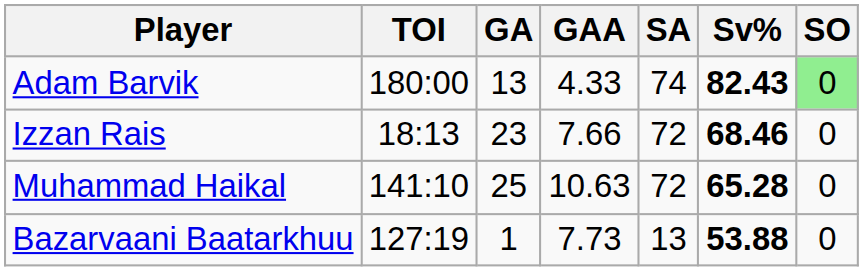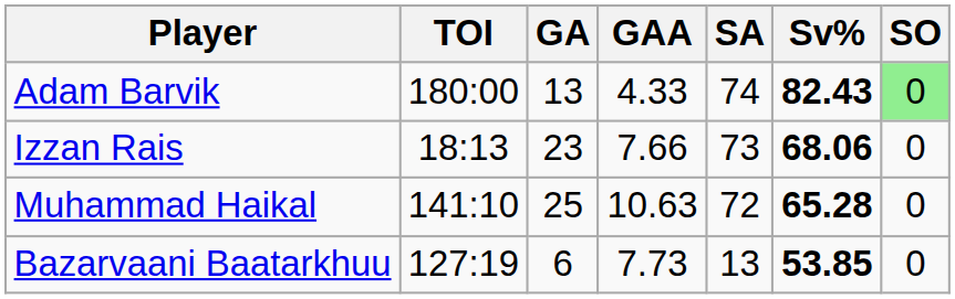Izzan Rais | SA: 72 -> 73
Izzan Rais | Sv%: 68.46 -> 68.06
Bazarvaani Baatarkhuu | GA: 1 -> 6
Bazarvaani Baatarkhuu | Sv%: 53.88 -> 53.85
